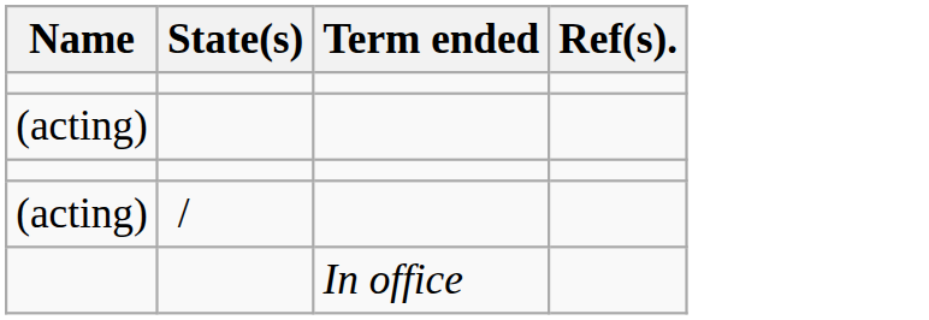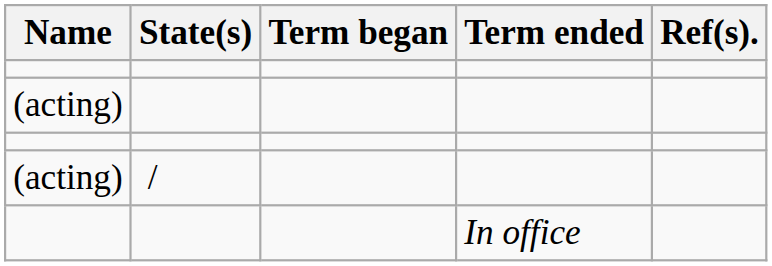+ column: Term began
